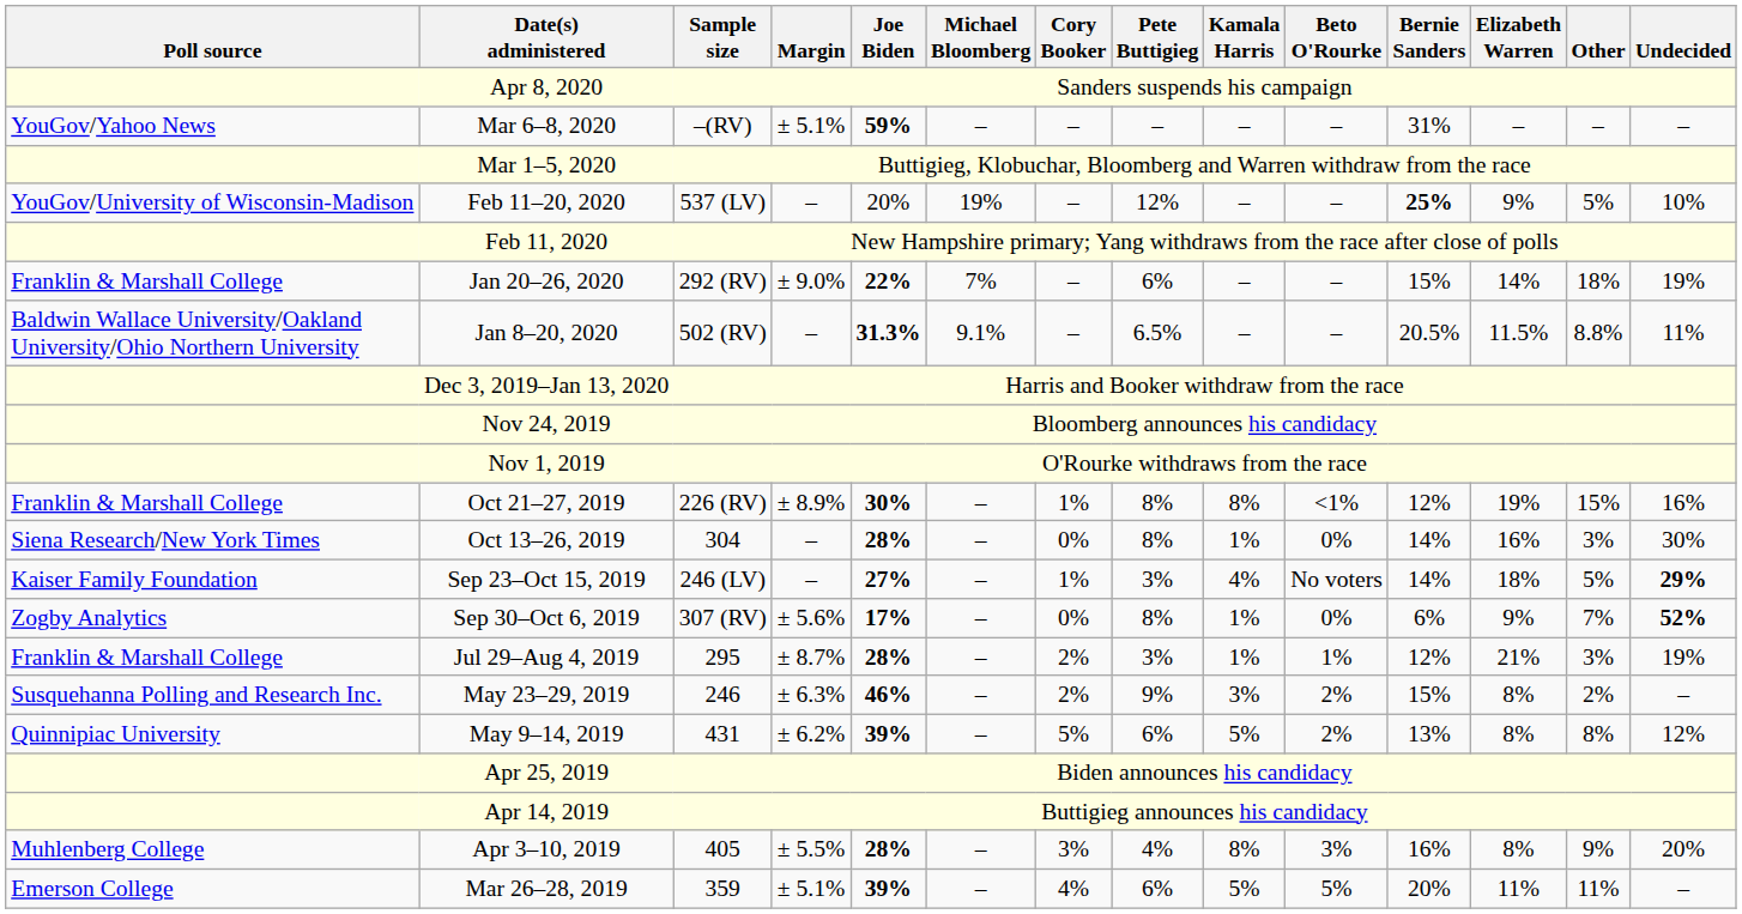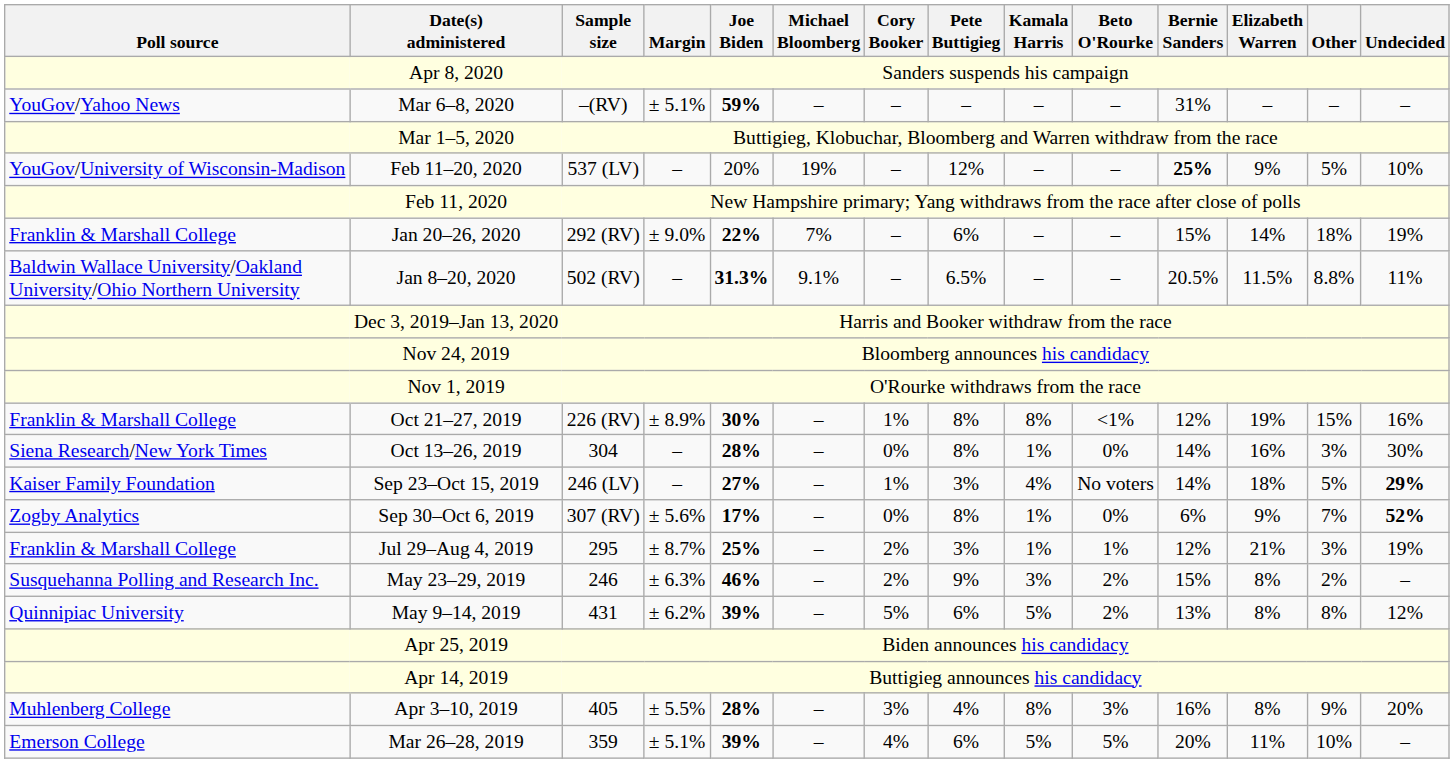Jul 29–Aug 4, 2019 | Joe Biden: 28% -> 25%
Mar 26–28, 2019 | Other: 11% -> 10%
